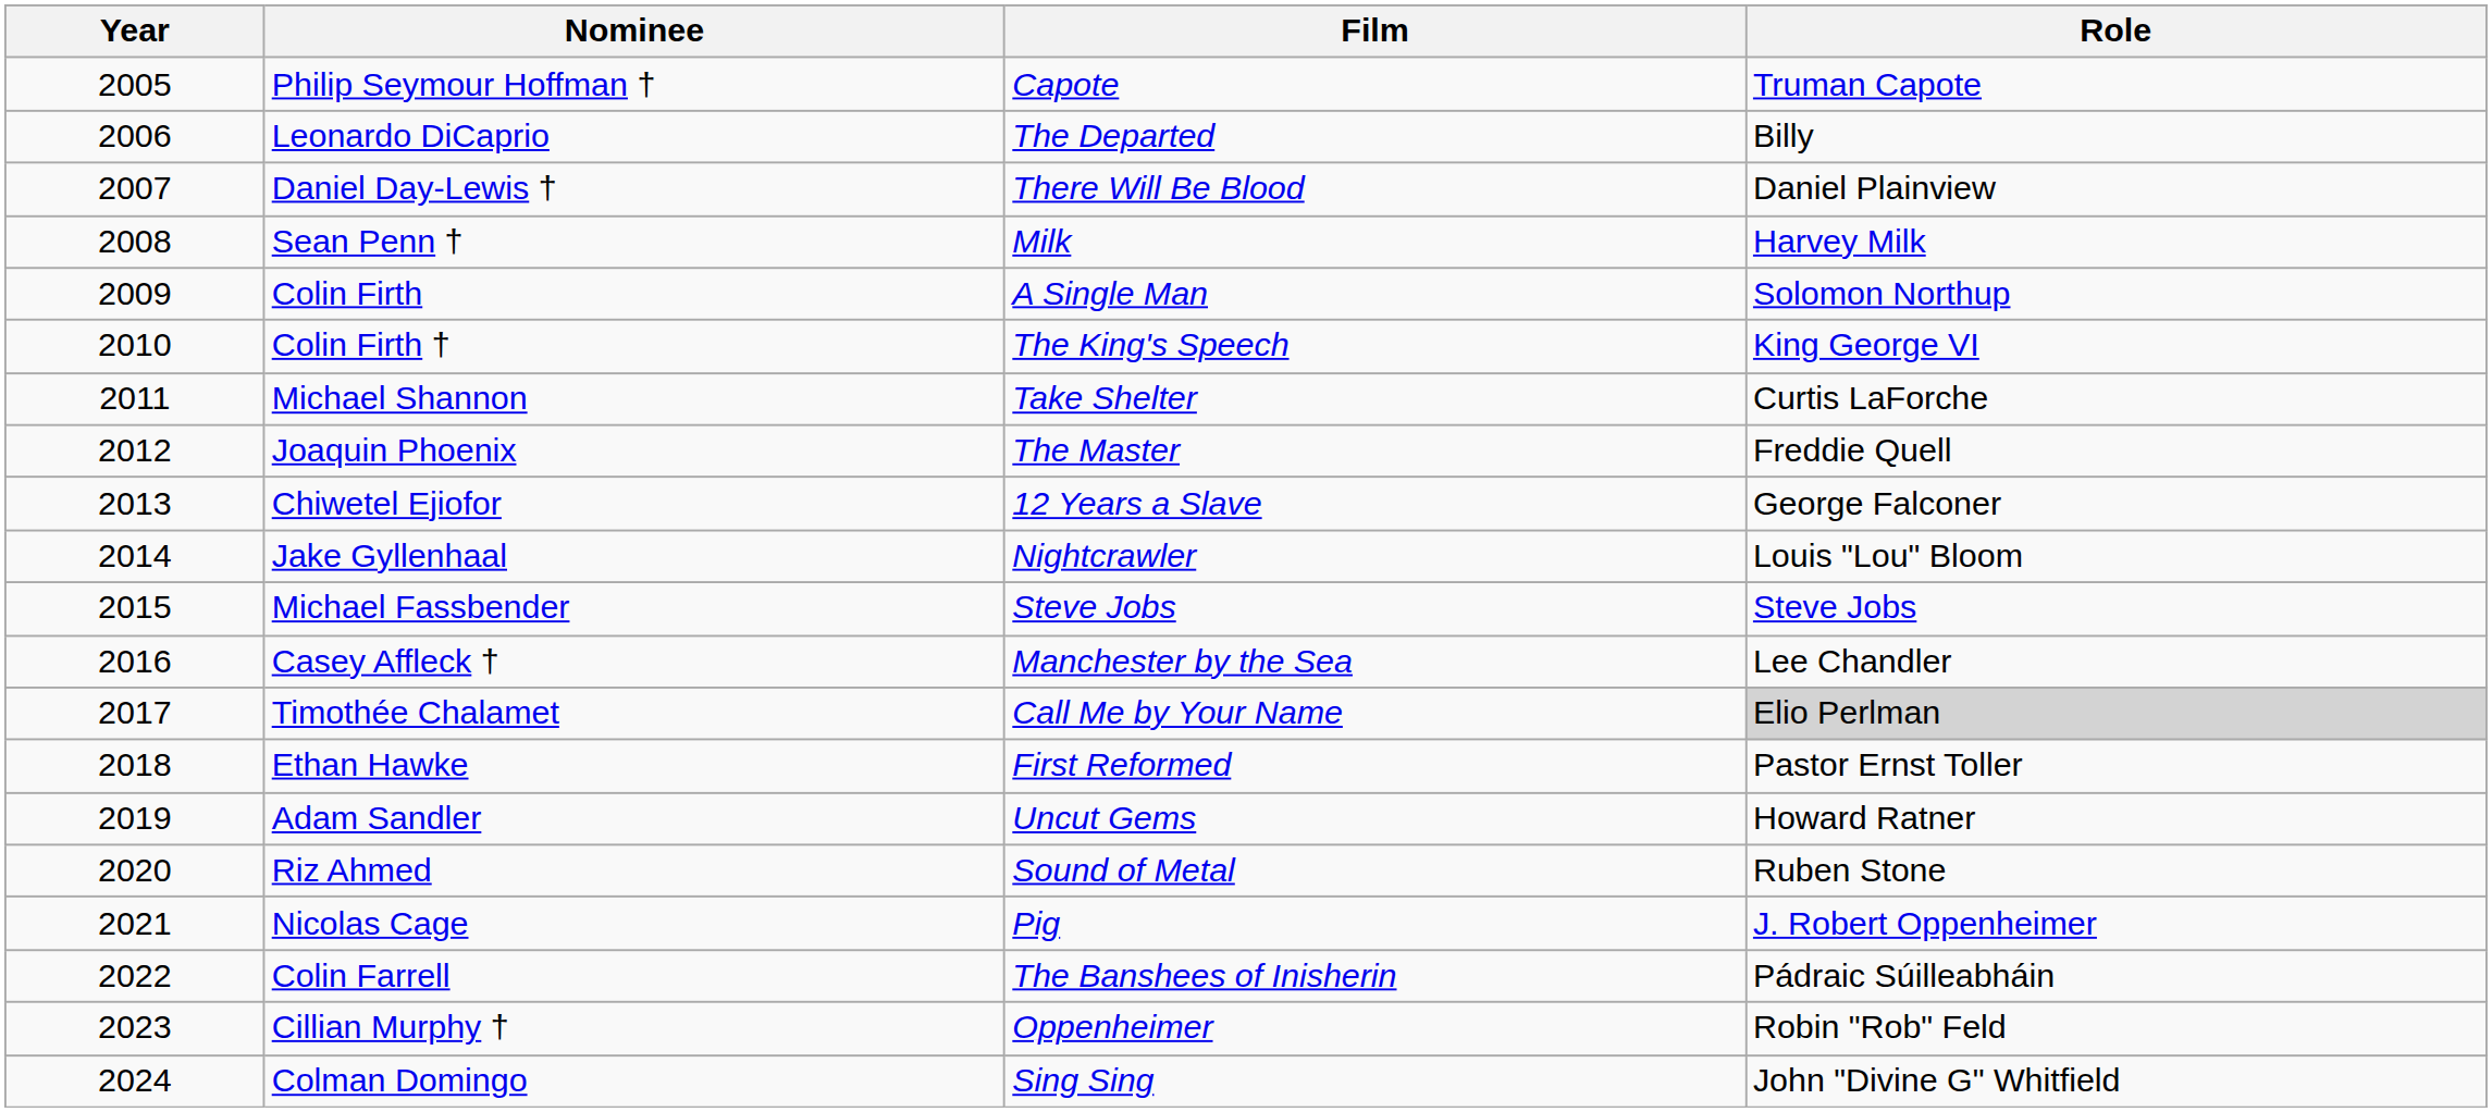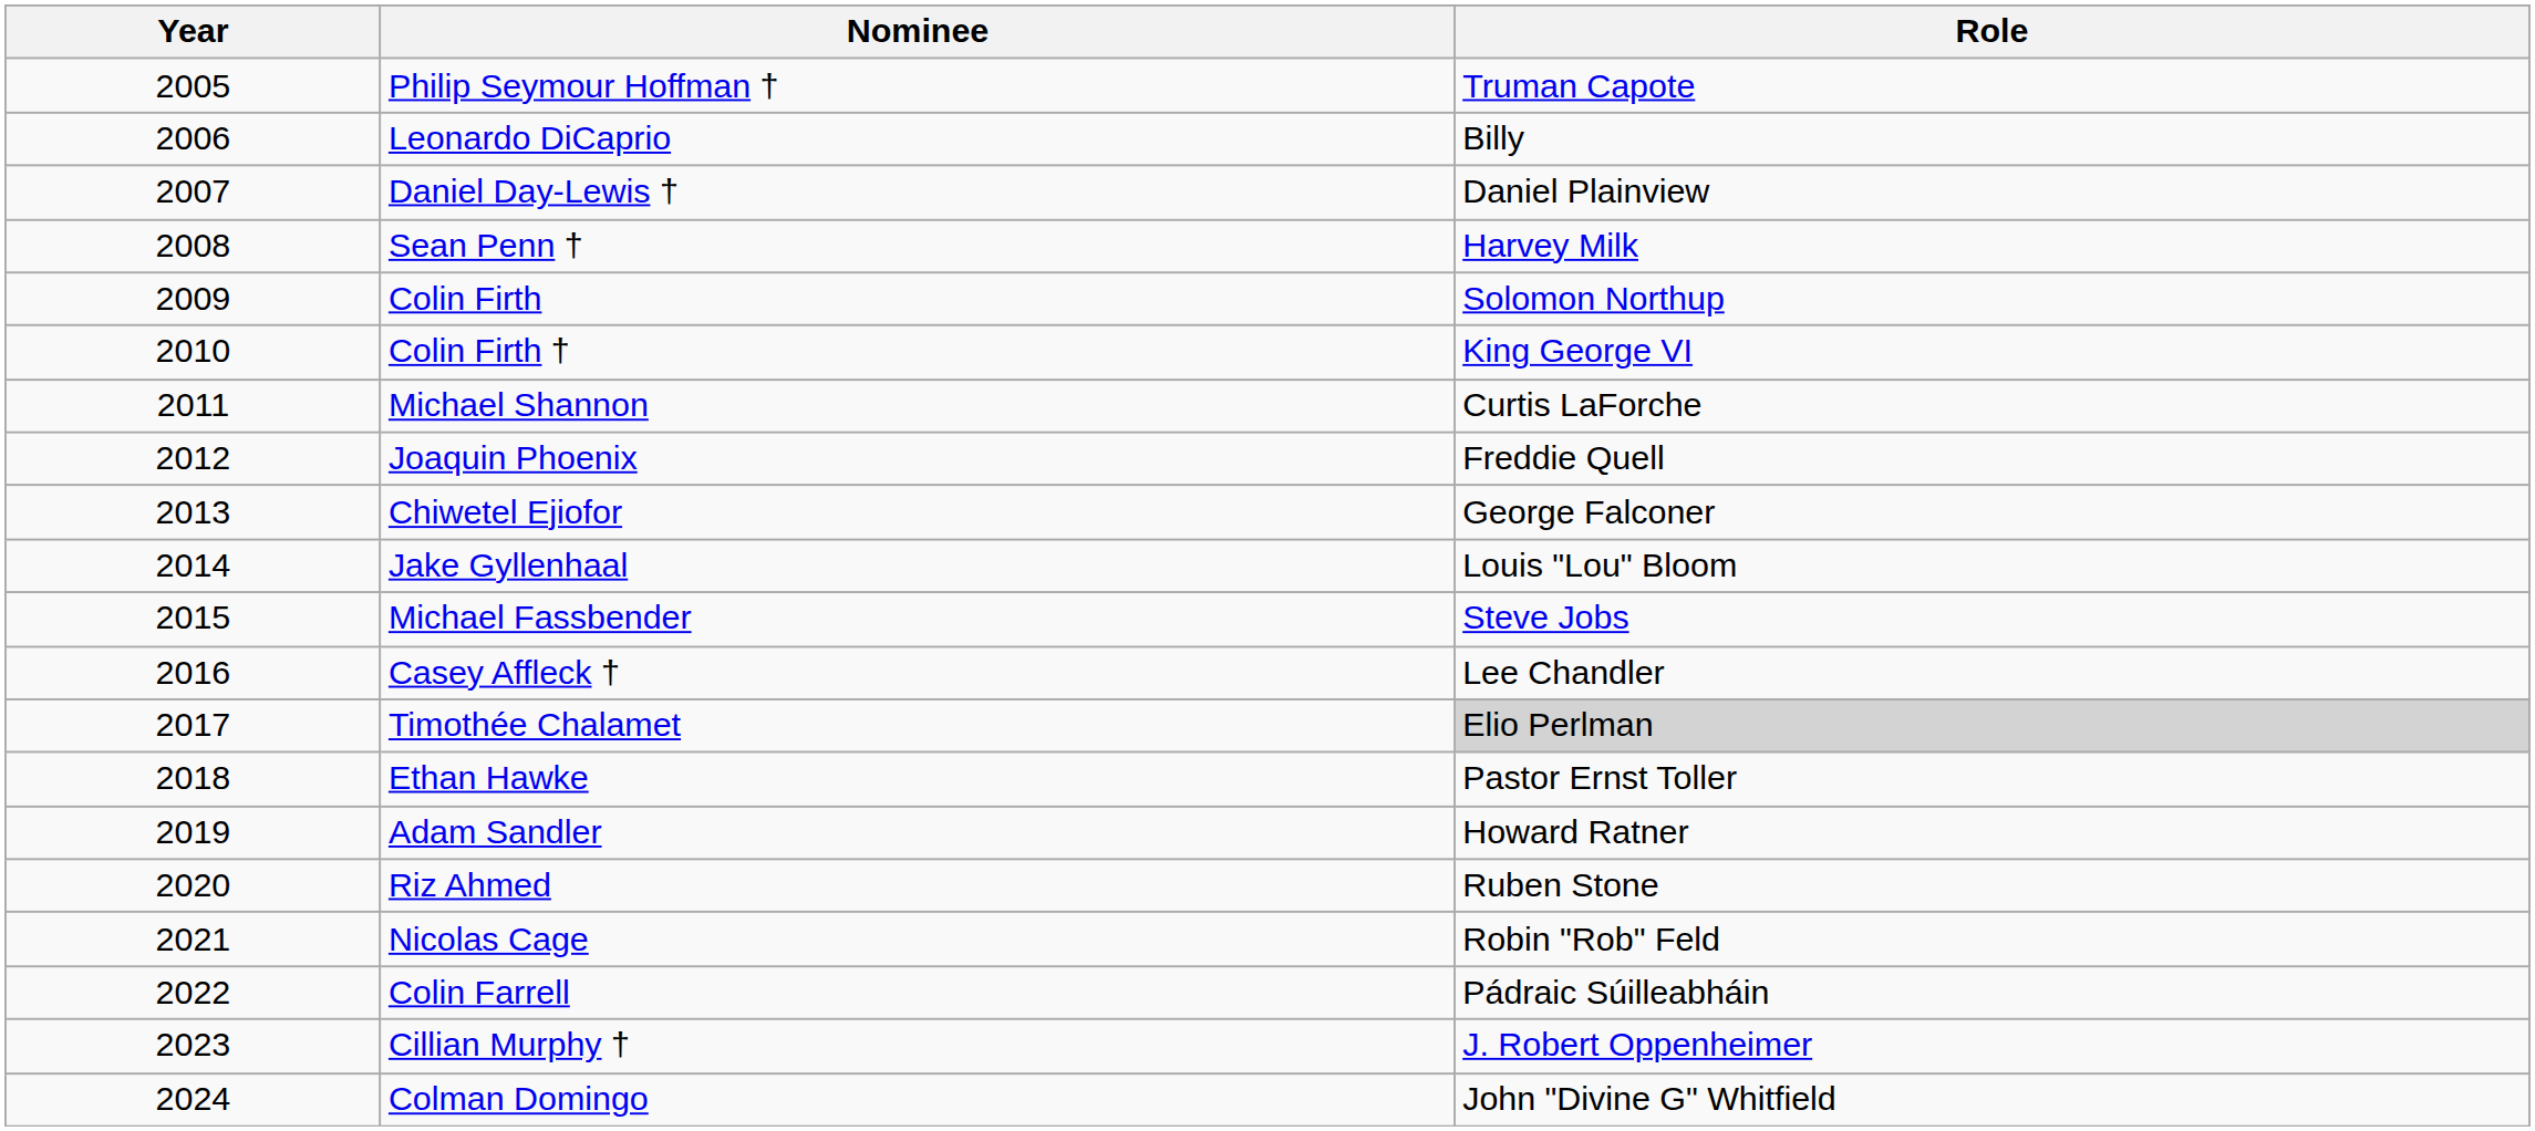- column: Film | Capote | The Departed | There Will Be Blood | Milk | A Single Man | The King's Speech | Take Shelter | The Master | 12 Years a Slave | Nightcrawler | Steve Jobs | Manchester by the Sea | Call Me by Your Name | First Reformed | Uncut Gems | Sound of Metal | Pig | The Banshees of Inisherin | Oppenheimer | Sing Sing
Nicolas Cage | Role: J. Robert Oppenheimer -> Robin "Rob" Feld
Cillian Murphy † | Role: Robin "Rob" Feld -> J. Robert Oppenheimer
